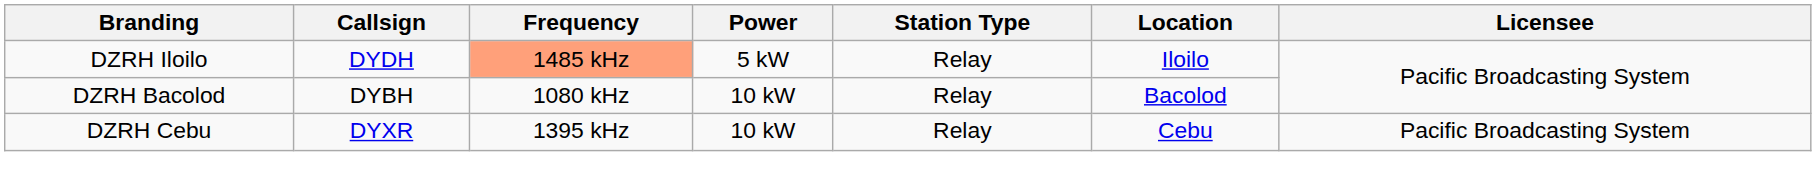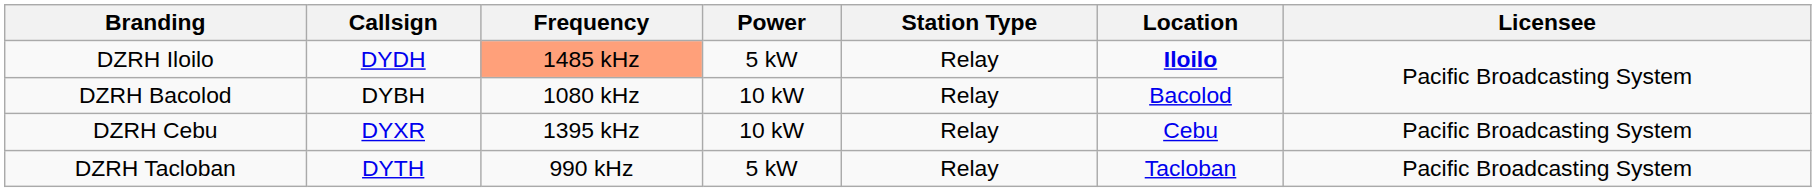DZRH Iloilo | Location: normal -> bold
+ row: DZRH Tacloban | DYTH | 990 kHz | 5 kW | Relay | Tacloban | Pacific Broadcasting System
